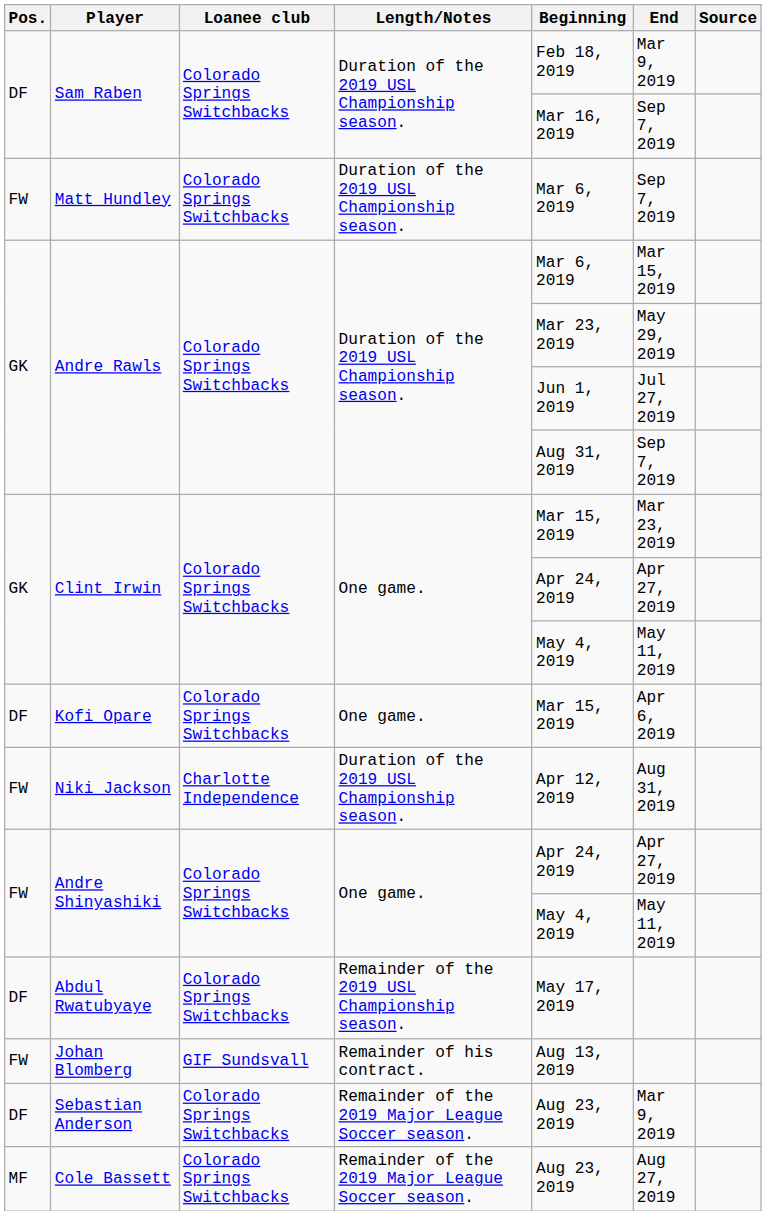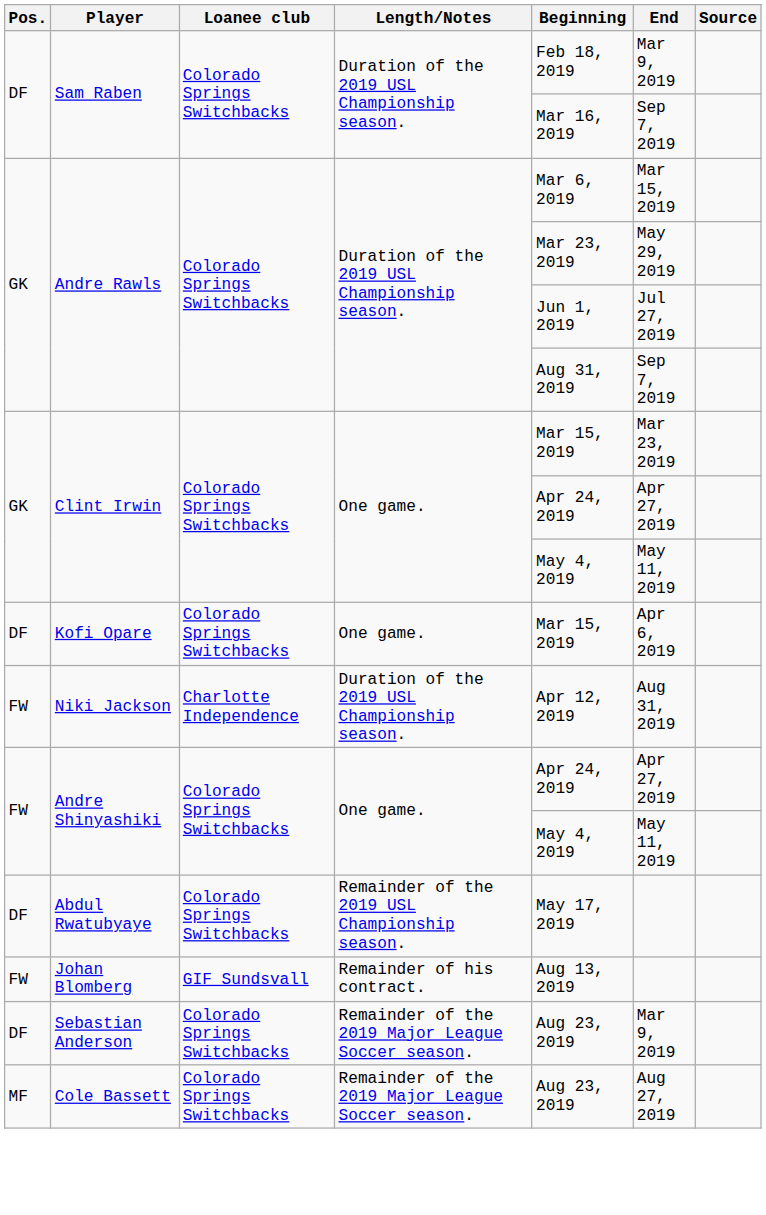- row: FW | Matt Hundley | Colorado Springs Switchbacks | Duration of the 2019 USL Championship season. | Mar 6, 2019 | Sep 7, 2019
